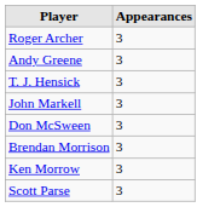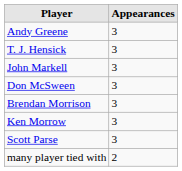- row: Roger Archer | 3
+ row: many player tied with | 2
